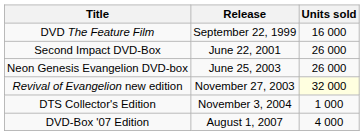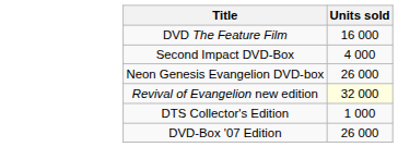- column: Release | September 22, 1999 | June 22, 2001 | June 25, 2003 | November 27, 2003 | November 3, 2004 | August 1, 2007
Second Impact DVD-Box | Units sold: 26 000 -> 4 000
DVD-Box '07 Edition | Units sold: 4 000 -> 26 000
